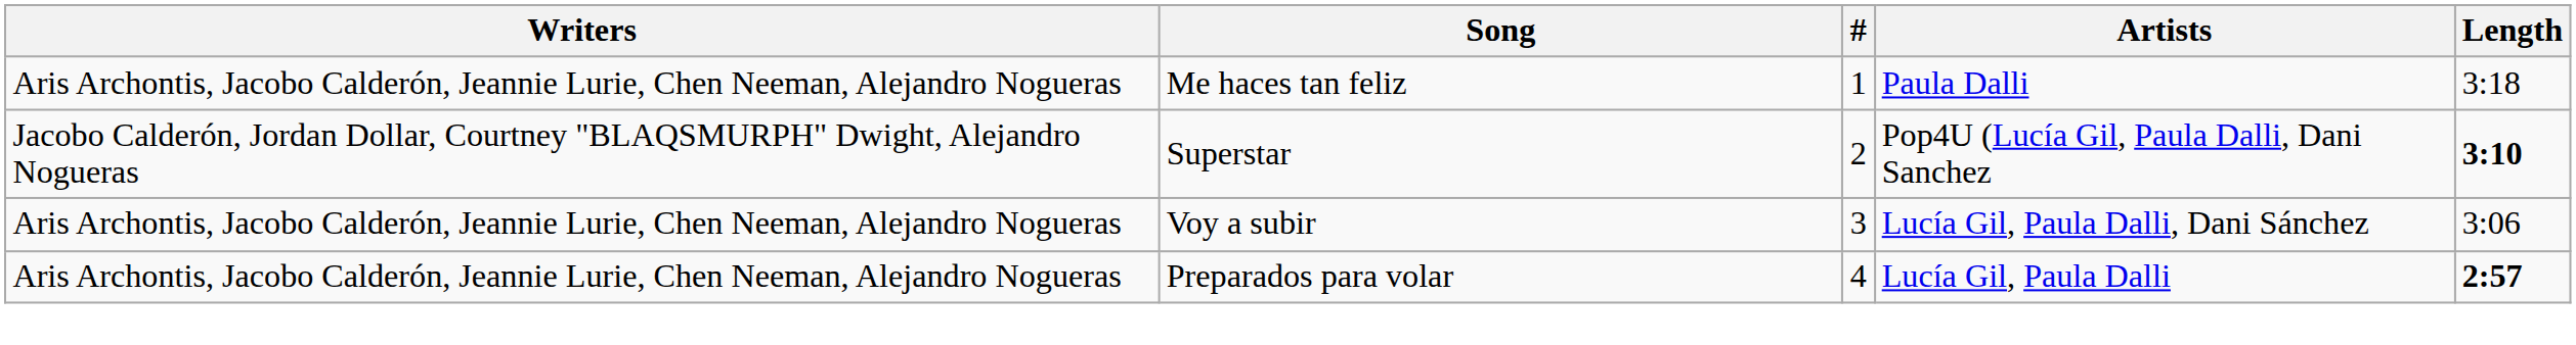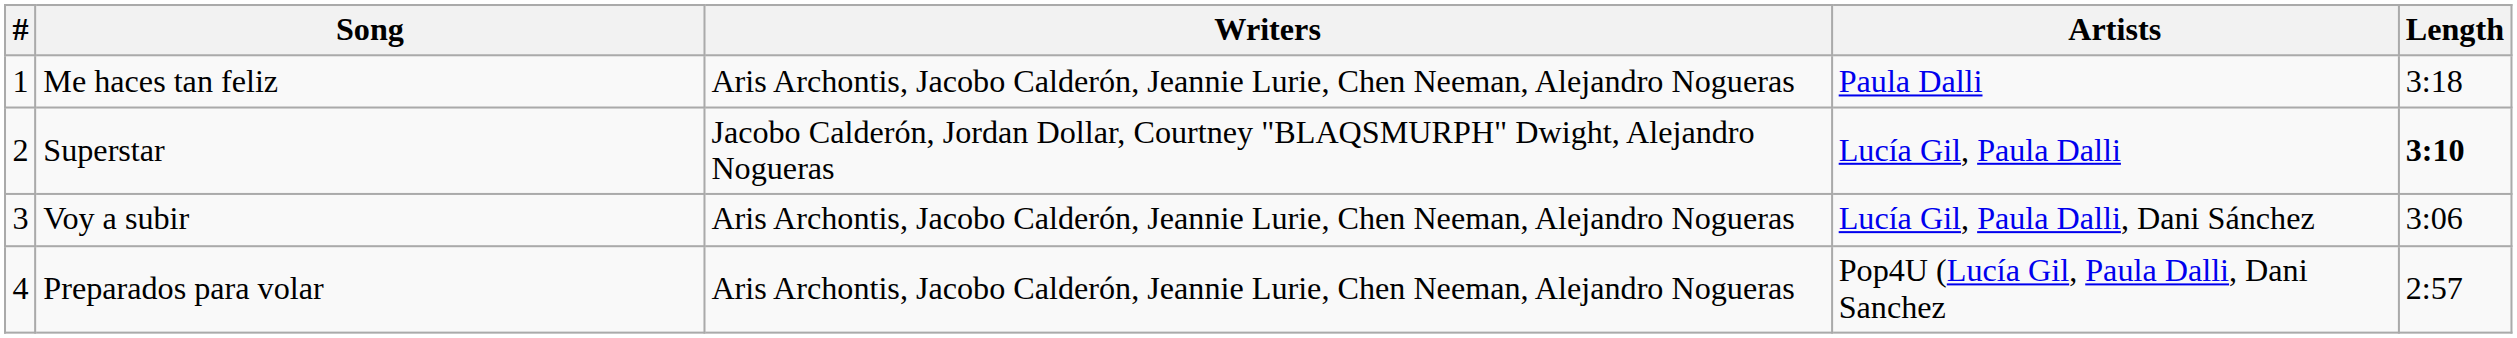columns swapped: # <-> Writers
Superstar | Artists: Pop4U (Lucía Gil, Paula Dalli, Dani Sanchez -> Lucía Gil, Paula Dalli
Preparados para volar | Artists: Lucía Gil, Paula Dalli -> Pop4U (Lucía Gil, Paula Dalli, Dani Sanchez
Preparados para volar | Length: bold -> normal
